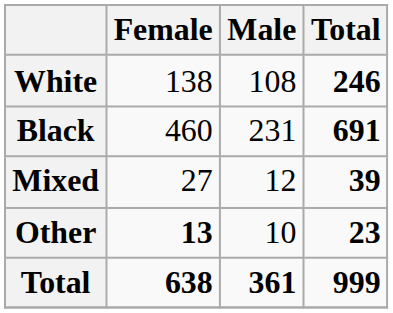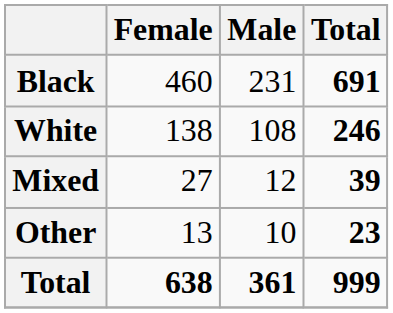rows swapped: Black <-> White
Other | Female: bold -> normal
